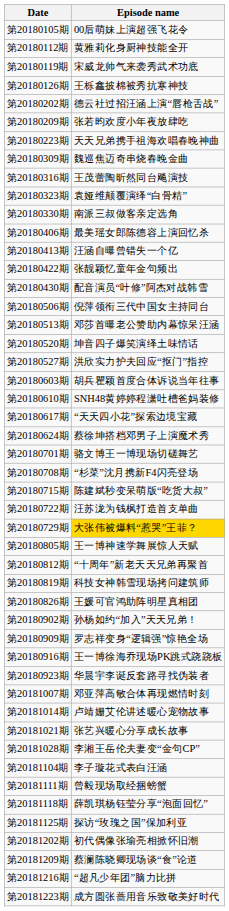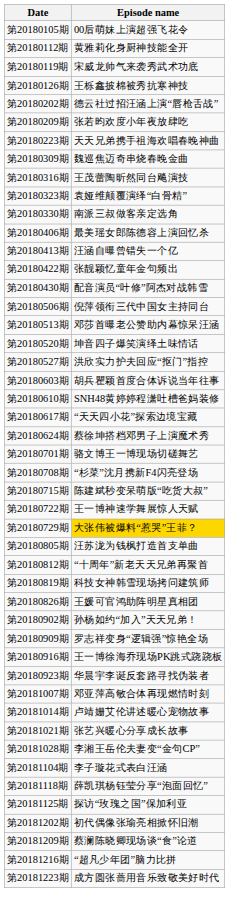第20180722期 | Episode name: 汪苏泷为钱枫打造首支单曲 -> 王一博神速学舞展惊人天赋
第20180805期 | Episode name: 王一博神速学舞展惊人天赋 -> 汪苏泷为钱枫打造首支单曲
- row: 第20181111期 | 曾毅现场取经捆螃蟹
